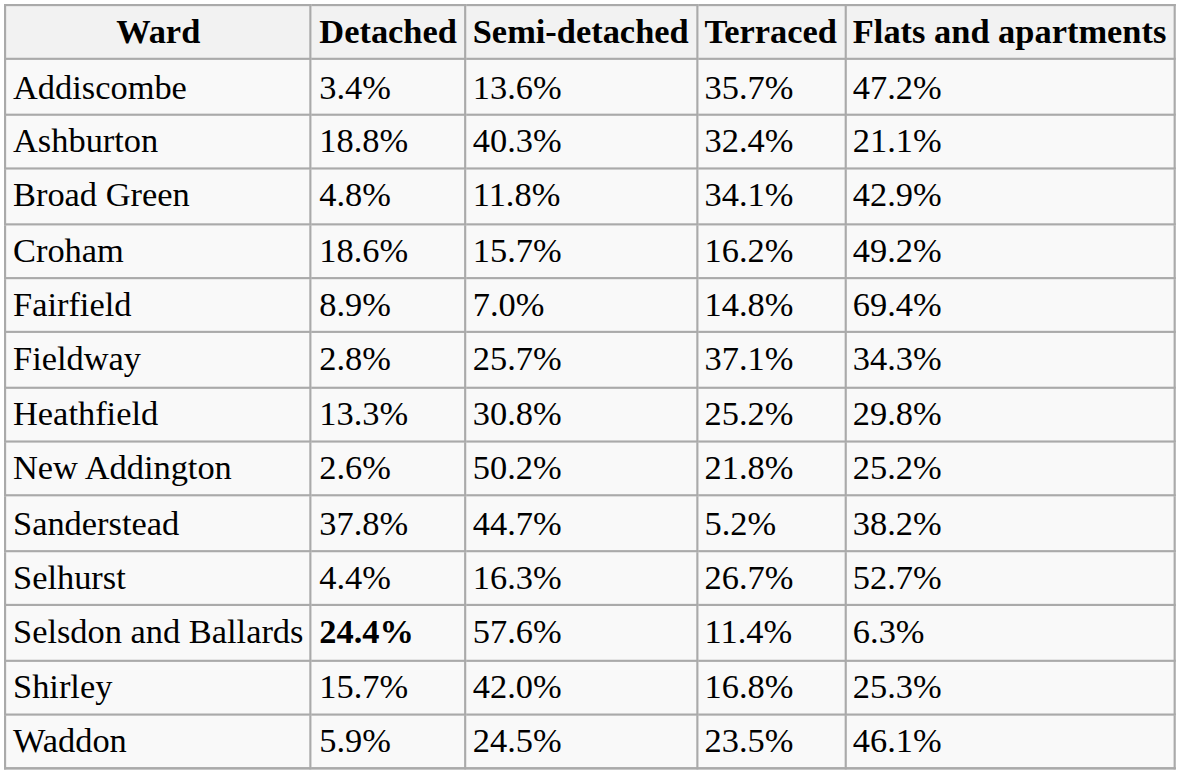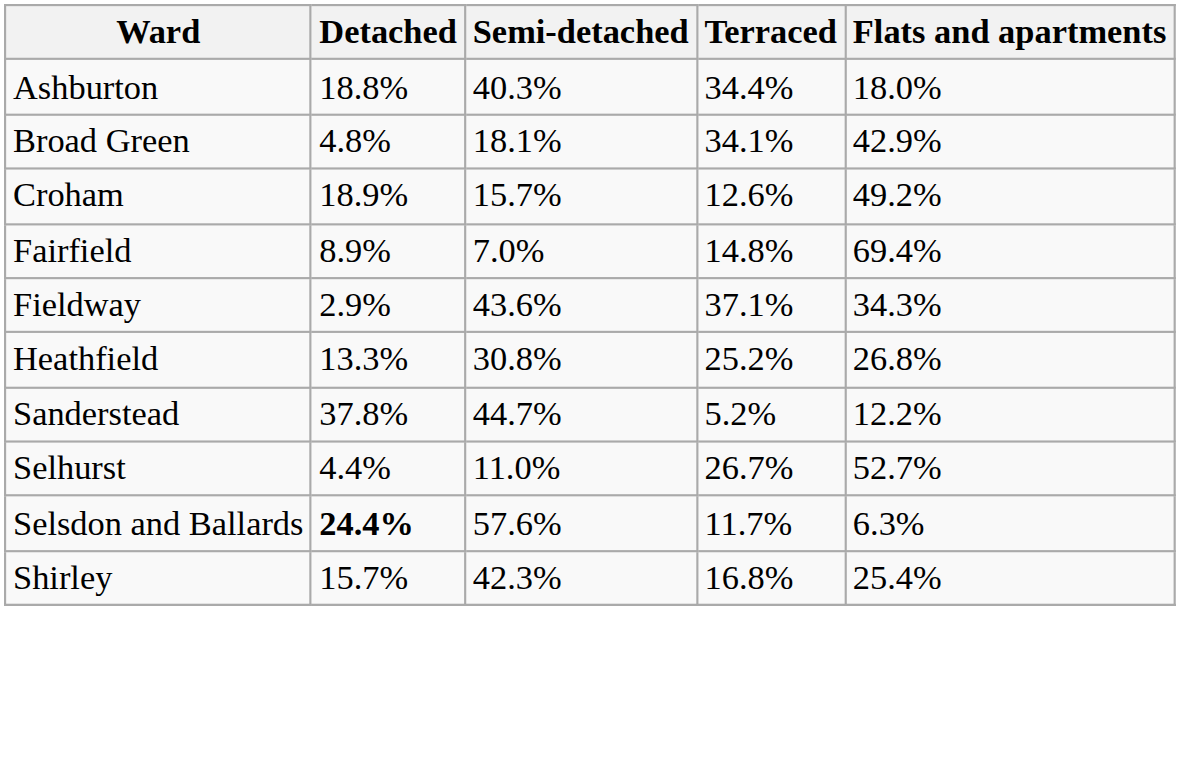- row: Addiscombe | 3.4% | 13.6% | 35.7% | 47.2%
Ashburton | Terraced: 32.4% -> 34.4%
Ashburton | Flats and apartments: 21.1% -> 18.0%
Broad Green | Semi-detached: 11.8% -> 18.1%
Croham | Detached: 18.6% -> 18.9%
Croham | Terraced: 16.2% -> 12.6%
Fieldway | Detached: 2.8% -> 2.9%
Fieldway | Semi-detached: 25.7% -> 43.6%
Heathfield | Flats and apartments: 29.8% -> 26.8%
- row: New Addington | 2.6% | 50.2% | 21.8% | 25.2%
Sanderstead | Flats and apartments: 38.2% -> 12.2%
Selhurst | Semi-detached: 16.3% -> 11.0%
Selsdon and Ballards | Terraced: 11.4% -> 11.7%
Shirley | Semi-detached: 42.0% -> 42.3%
Shirley | Flats and apartments: 25.3% -> 25.4%
- row: Waddon | 5.9% | 24.5% | 23.5% | 46.1%
